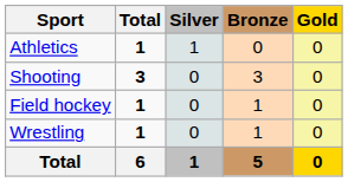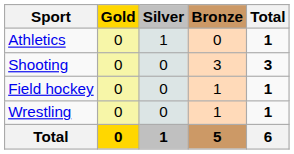columns swapped: Gold <-> Total
